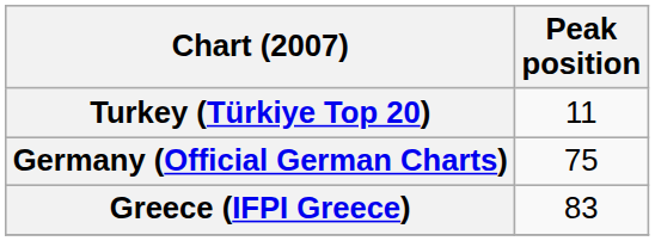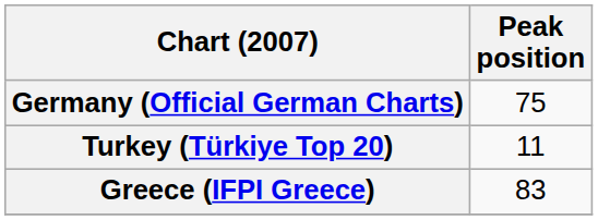rows swapped: Turkey (Türkiye Top 20) <-> Germany (Official German Charts)
